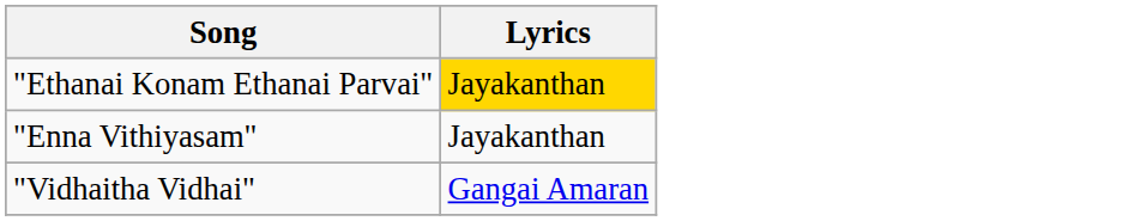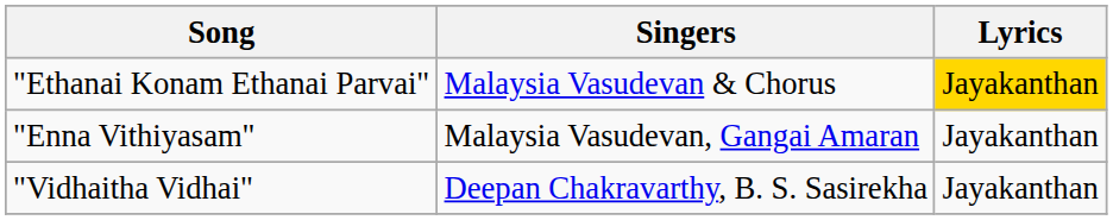+ column: Singers | Malaysia Vasudevan & Chorus | Malaysia Vasudevan, Gangai Amaran | Deepan Chakravarthy, B. S. Sasirekha
"Vidhaitha Vidhai" | Lyrics: Gangai Amaran -> Jayakanthan
